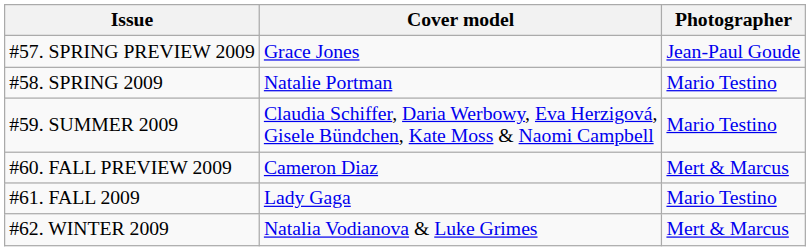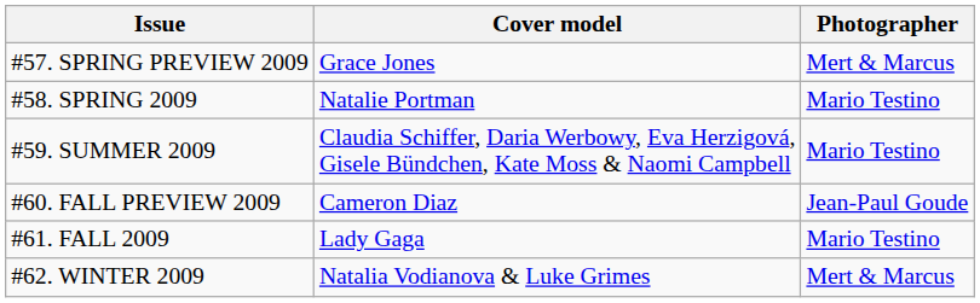#57. SPRING PREVIEW 2009 | Photographer: Jean-Paul Goude -> Mert & Marcus
#60. FALL PREVIEW 2009 | Photographer: Mert & Marcus -> Jean-Paul Goude
